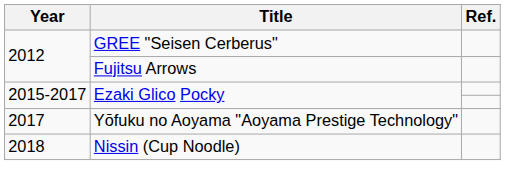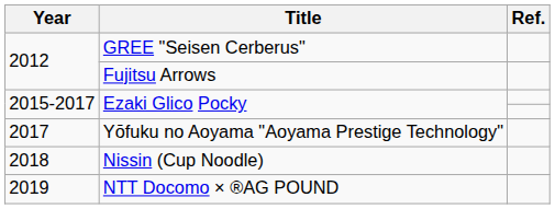+ row: 2019 | NTT Docomo × ®AG POUND
